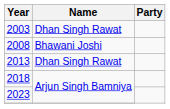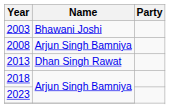2003 | Name: Dhan Singh Rawat -> Bhawani Joshi
2008 | Name: Bhawani Joshi -> Arjun Singh Bamniya
